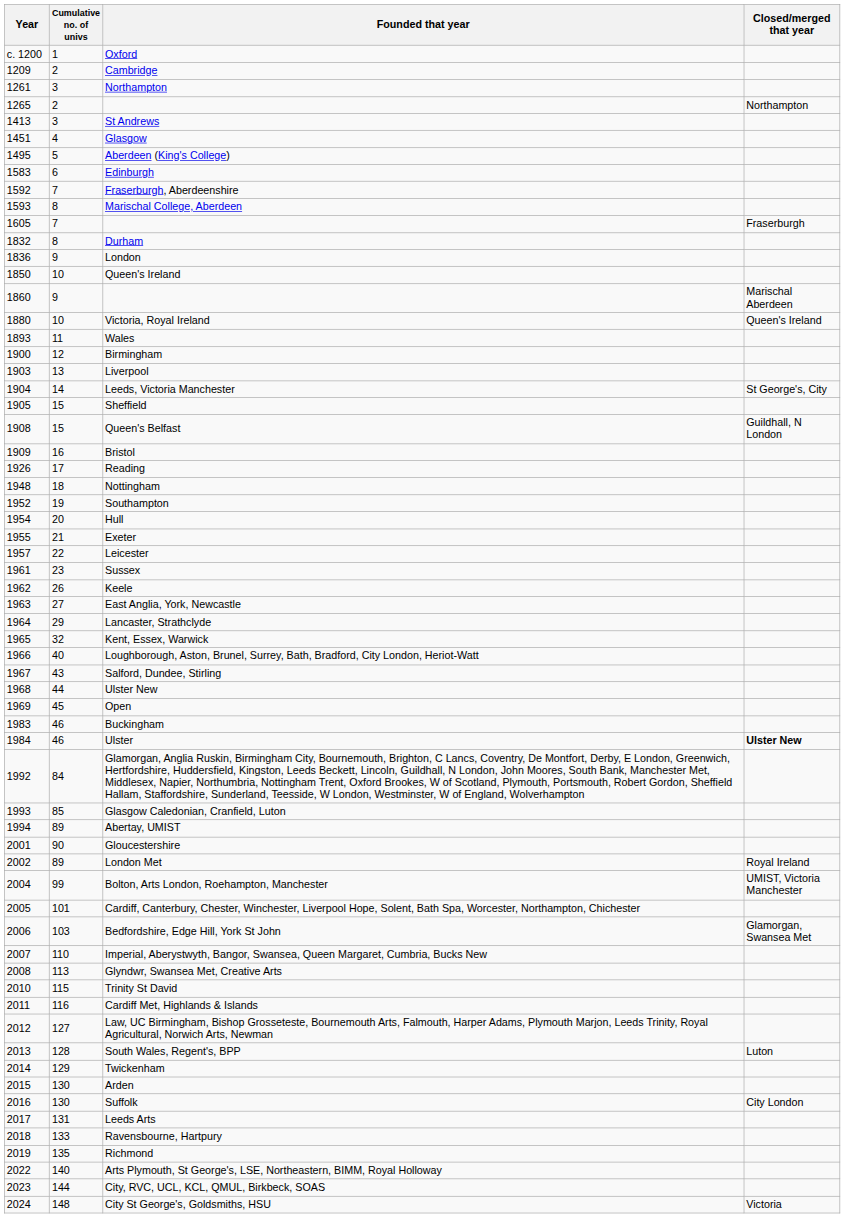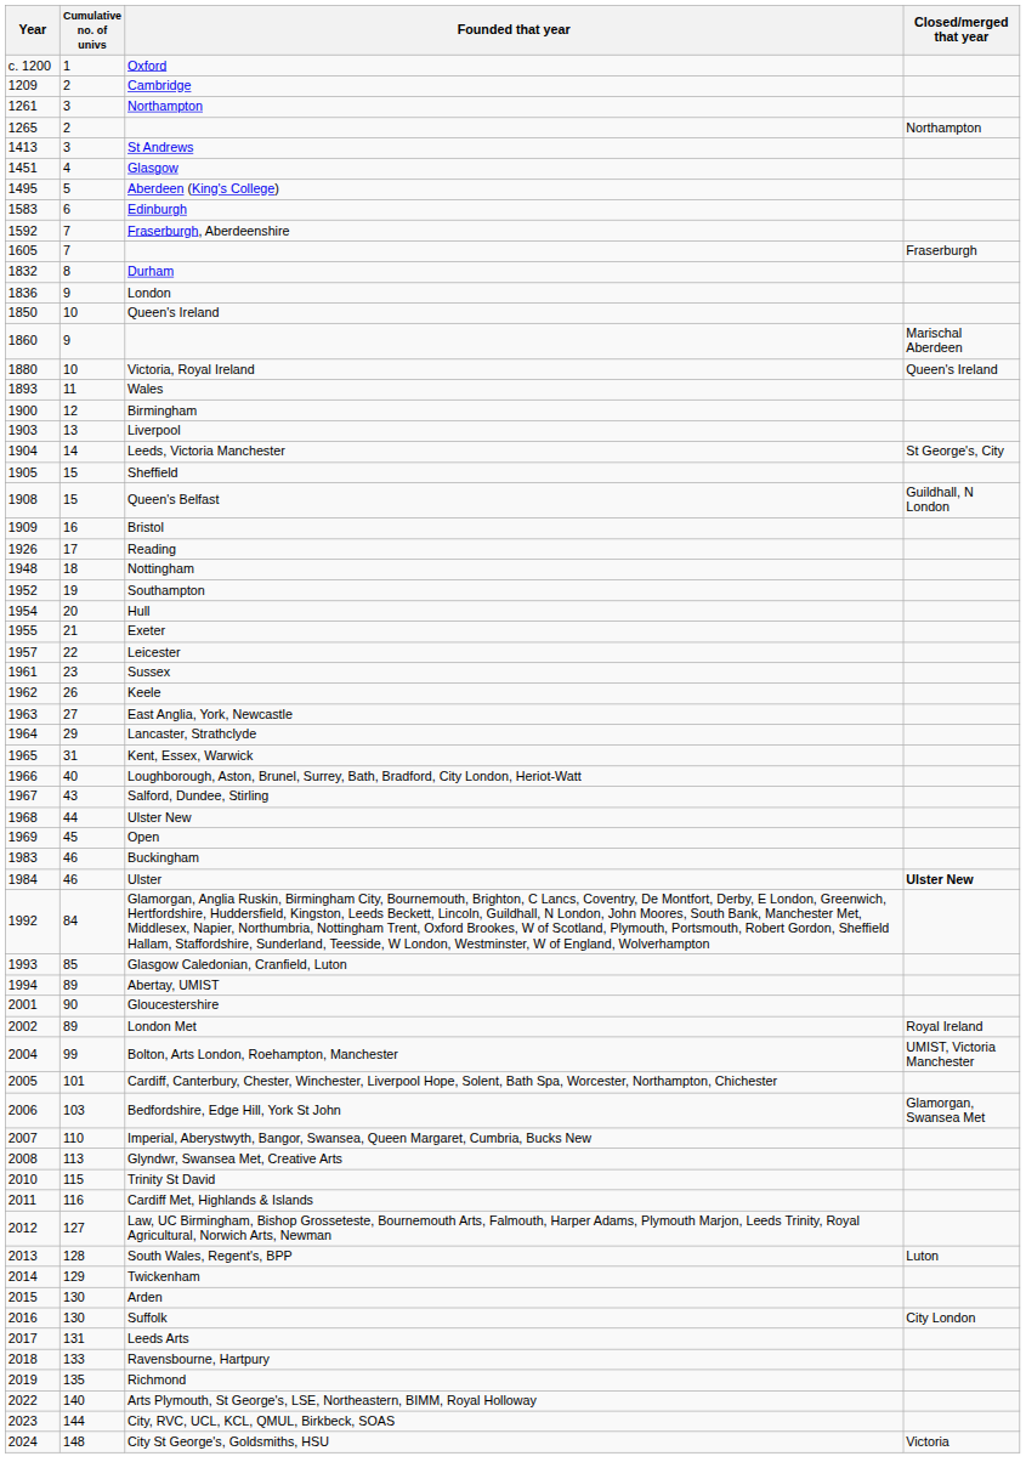- row: 1593 | 8 | Marischal College, Aberdeen
Kent, Essex, Warwick | Cumulative no. of univs: 32 -> 31
